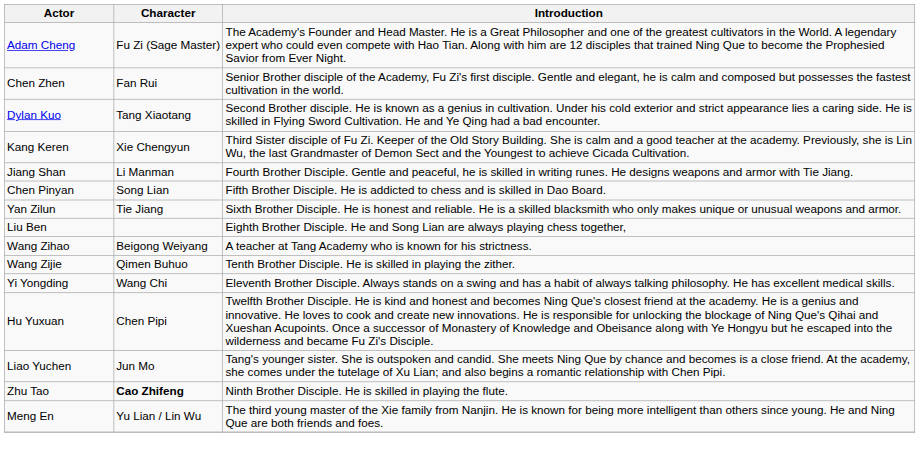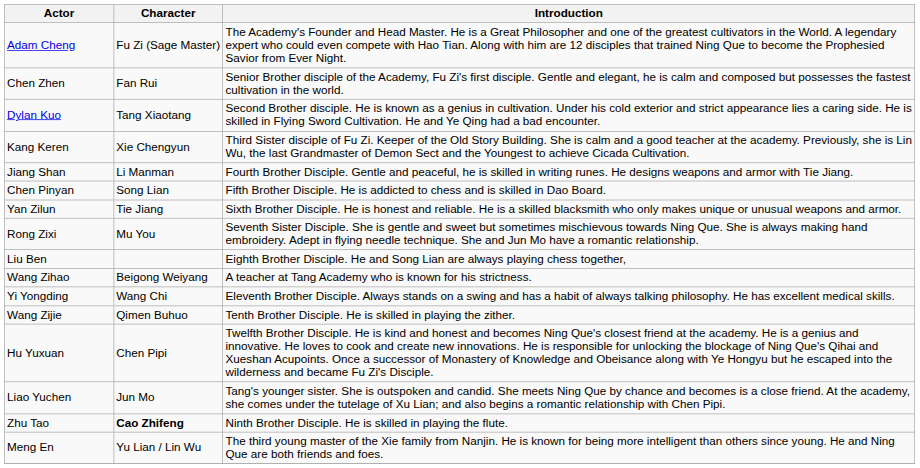+ row: Rong Zixi | Mu You | Seventh Sister Disciple. She is gentle and sweet but sometimes mischievous towards Ning Que. She is always making hand embroidery. Adept in flying needle technique. She and Jun Mo have a romantic relationship.
rows swapped: Wang Zijie <-> Yi Yongding
